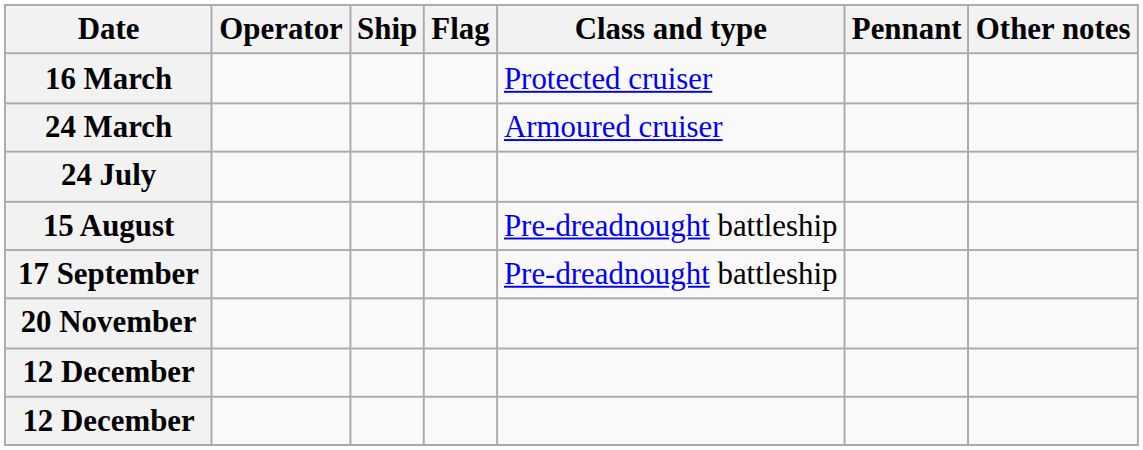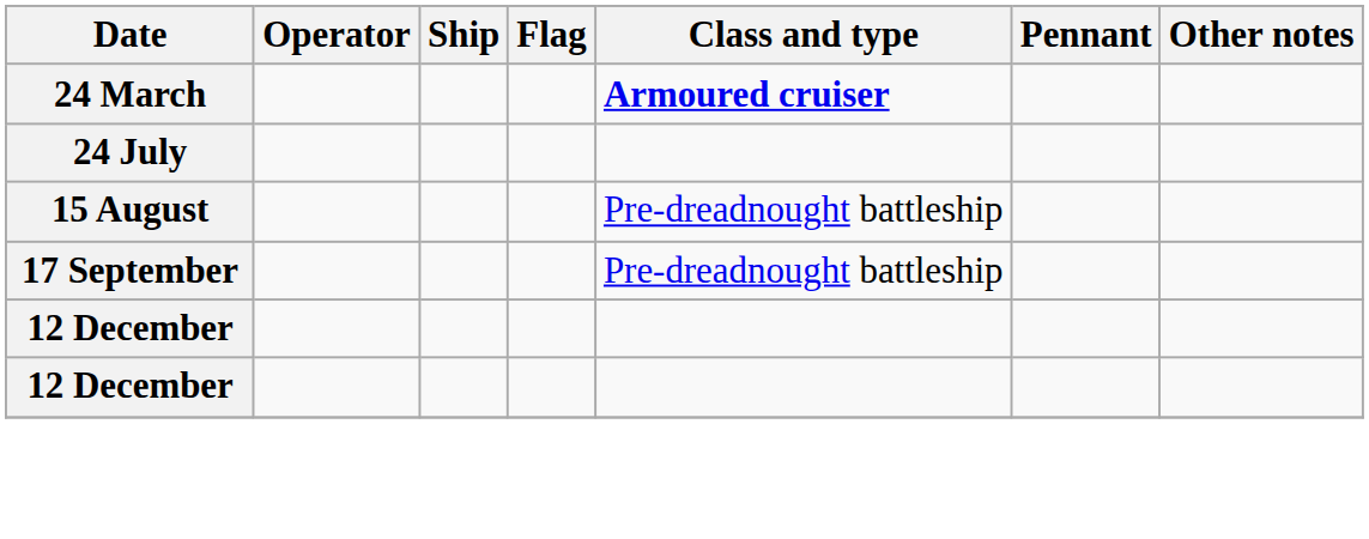- row: 16 March | Protected cruiser
24 March | Class and type: normal -> bold
- row: 20 November
